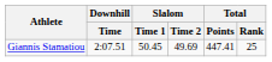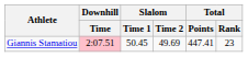Giannis Stamatiou | Downhill / Time: no background -> pink background
Giannis Stamatiou | Total / Rank: 25 -> 23
